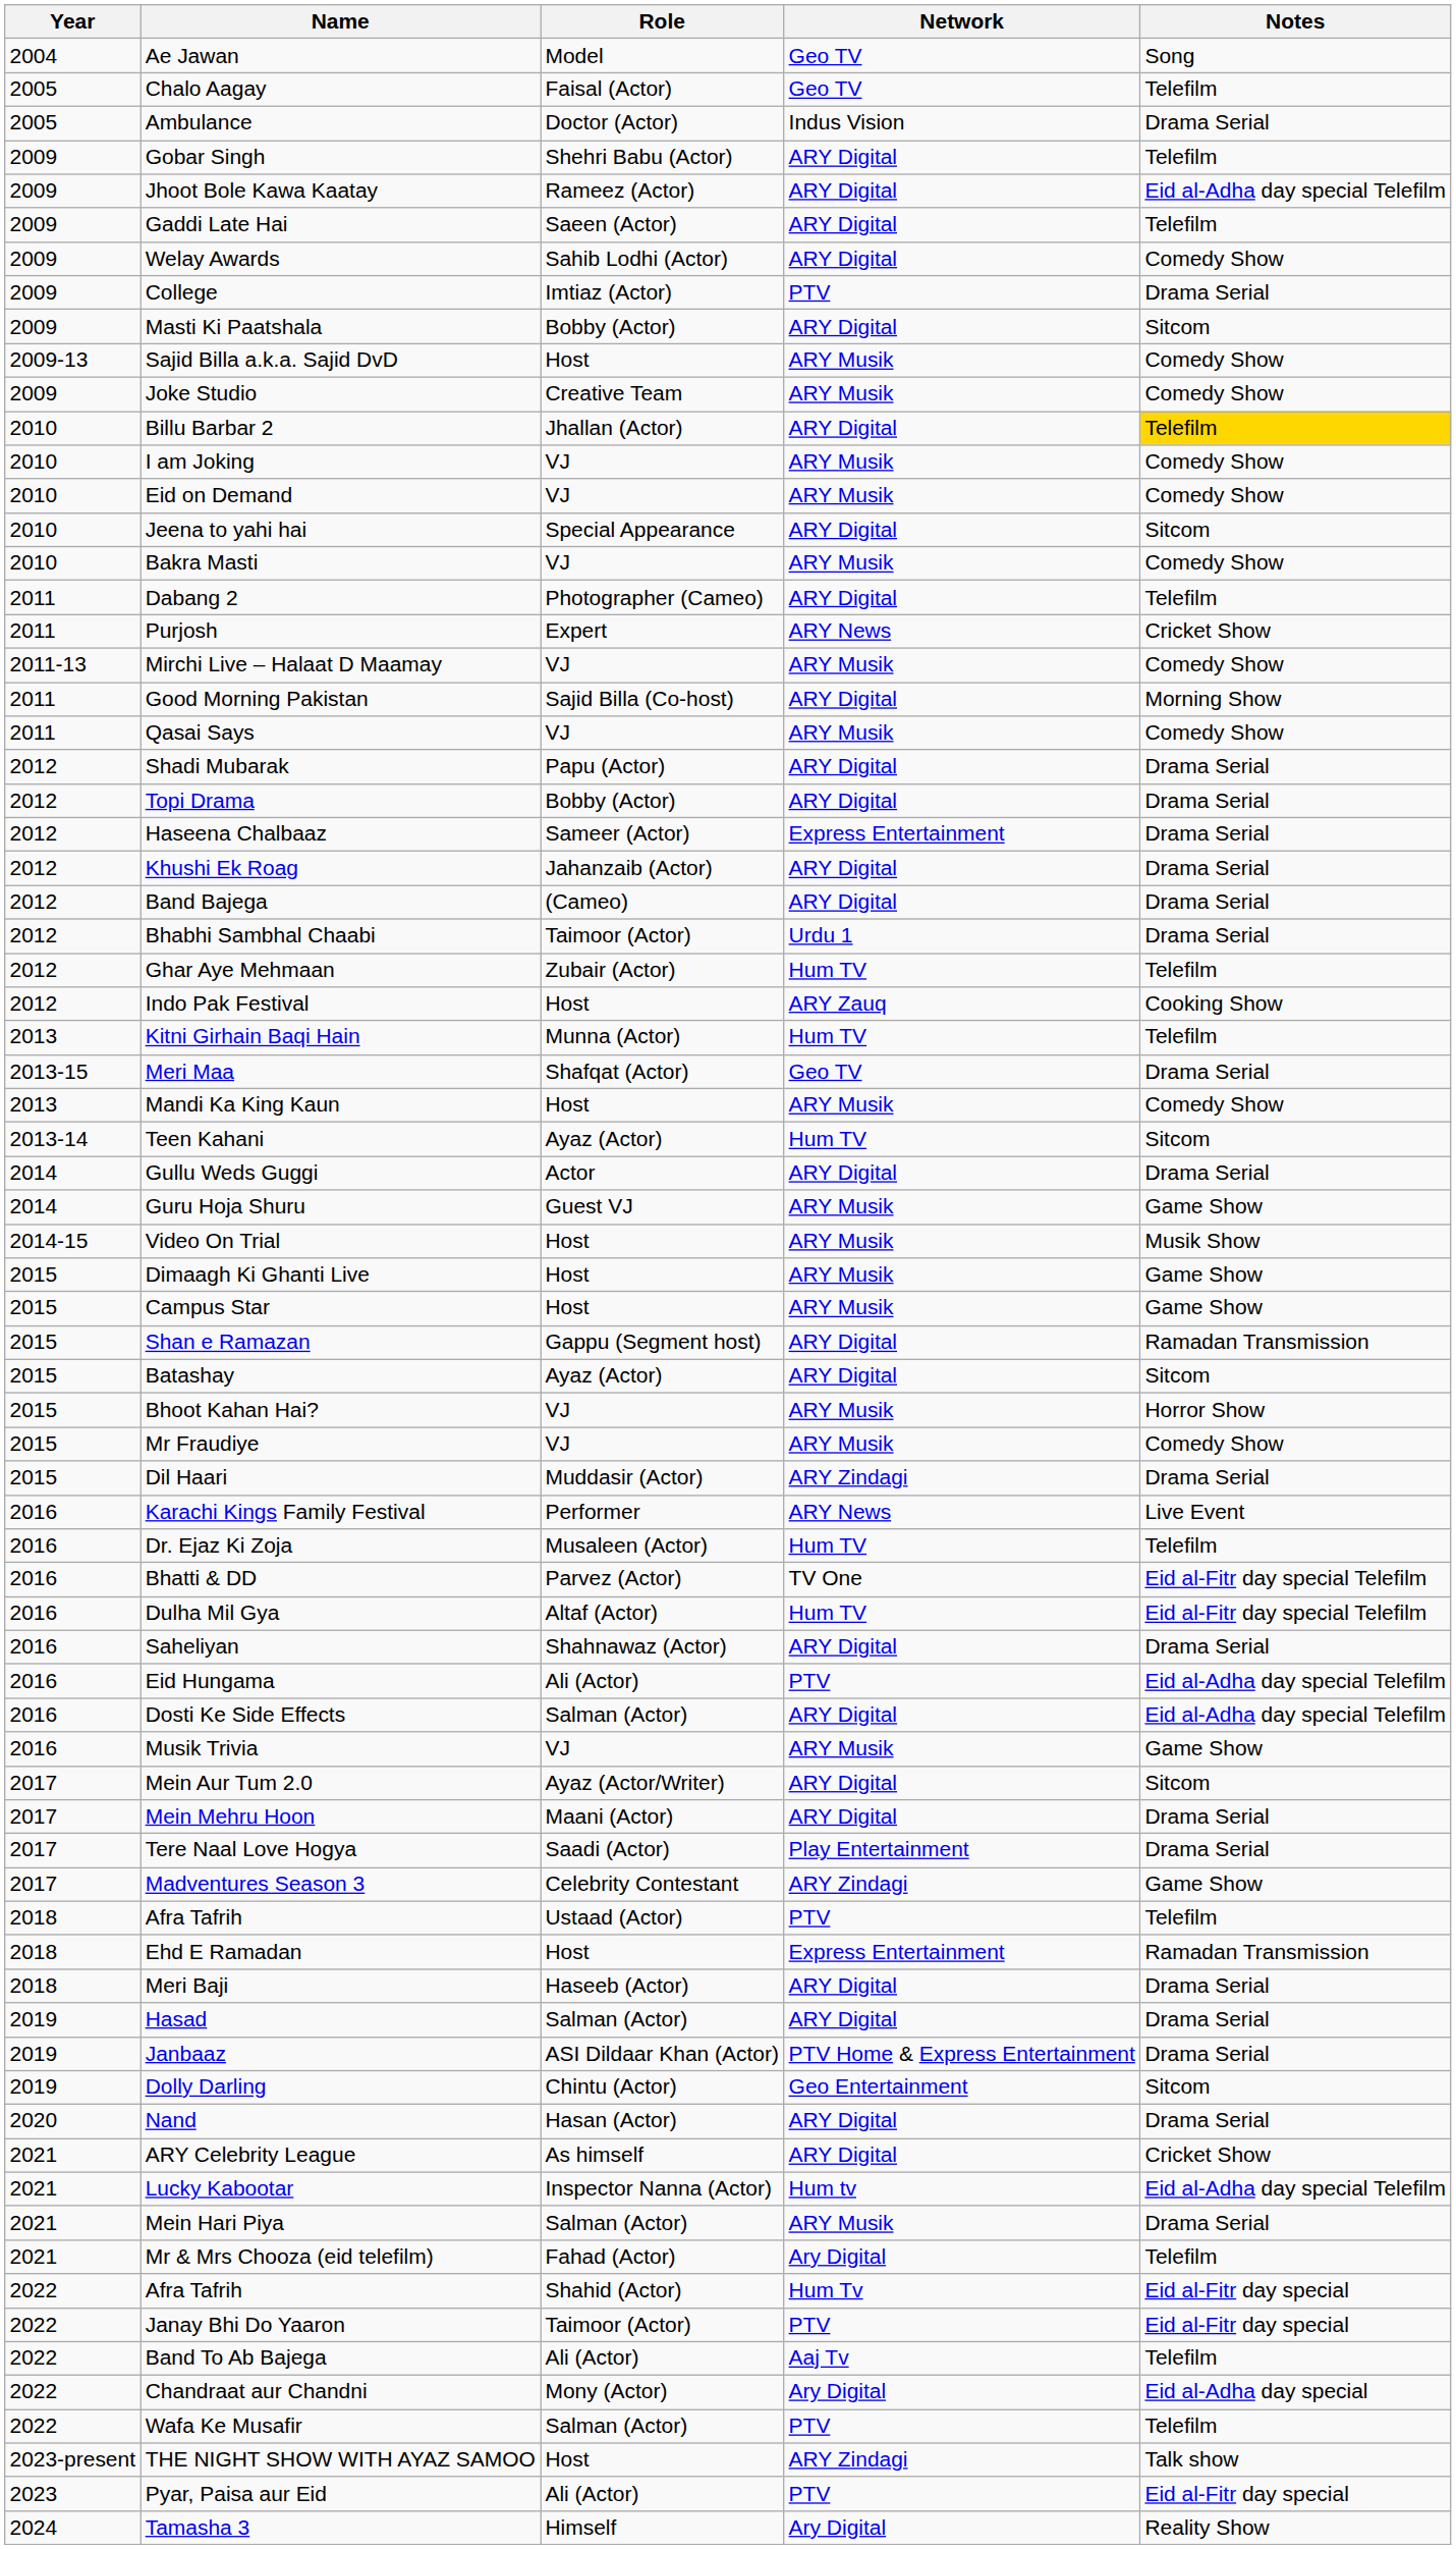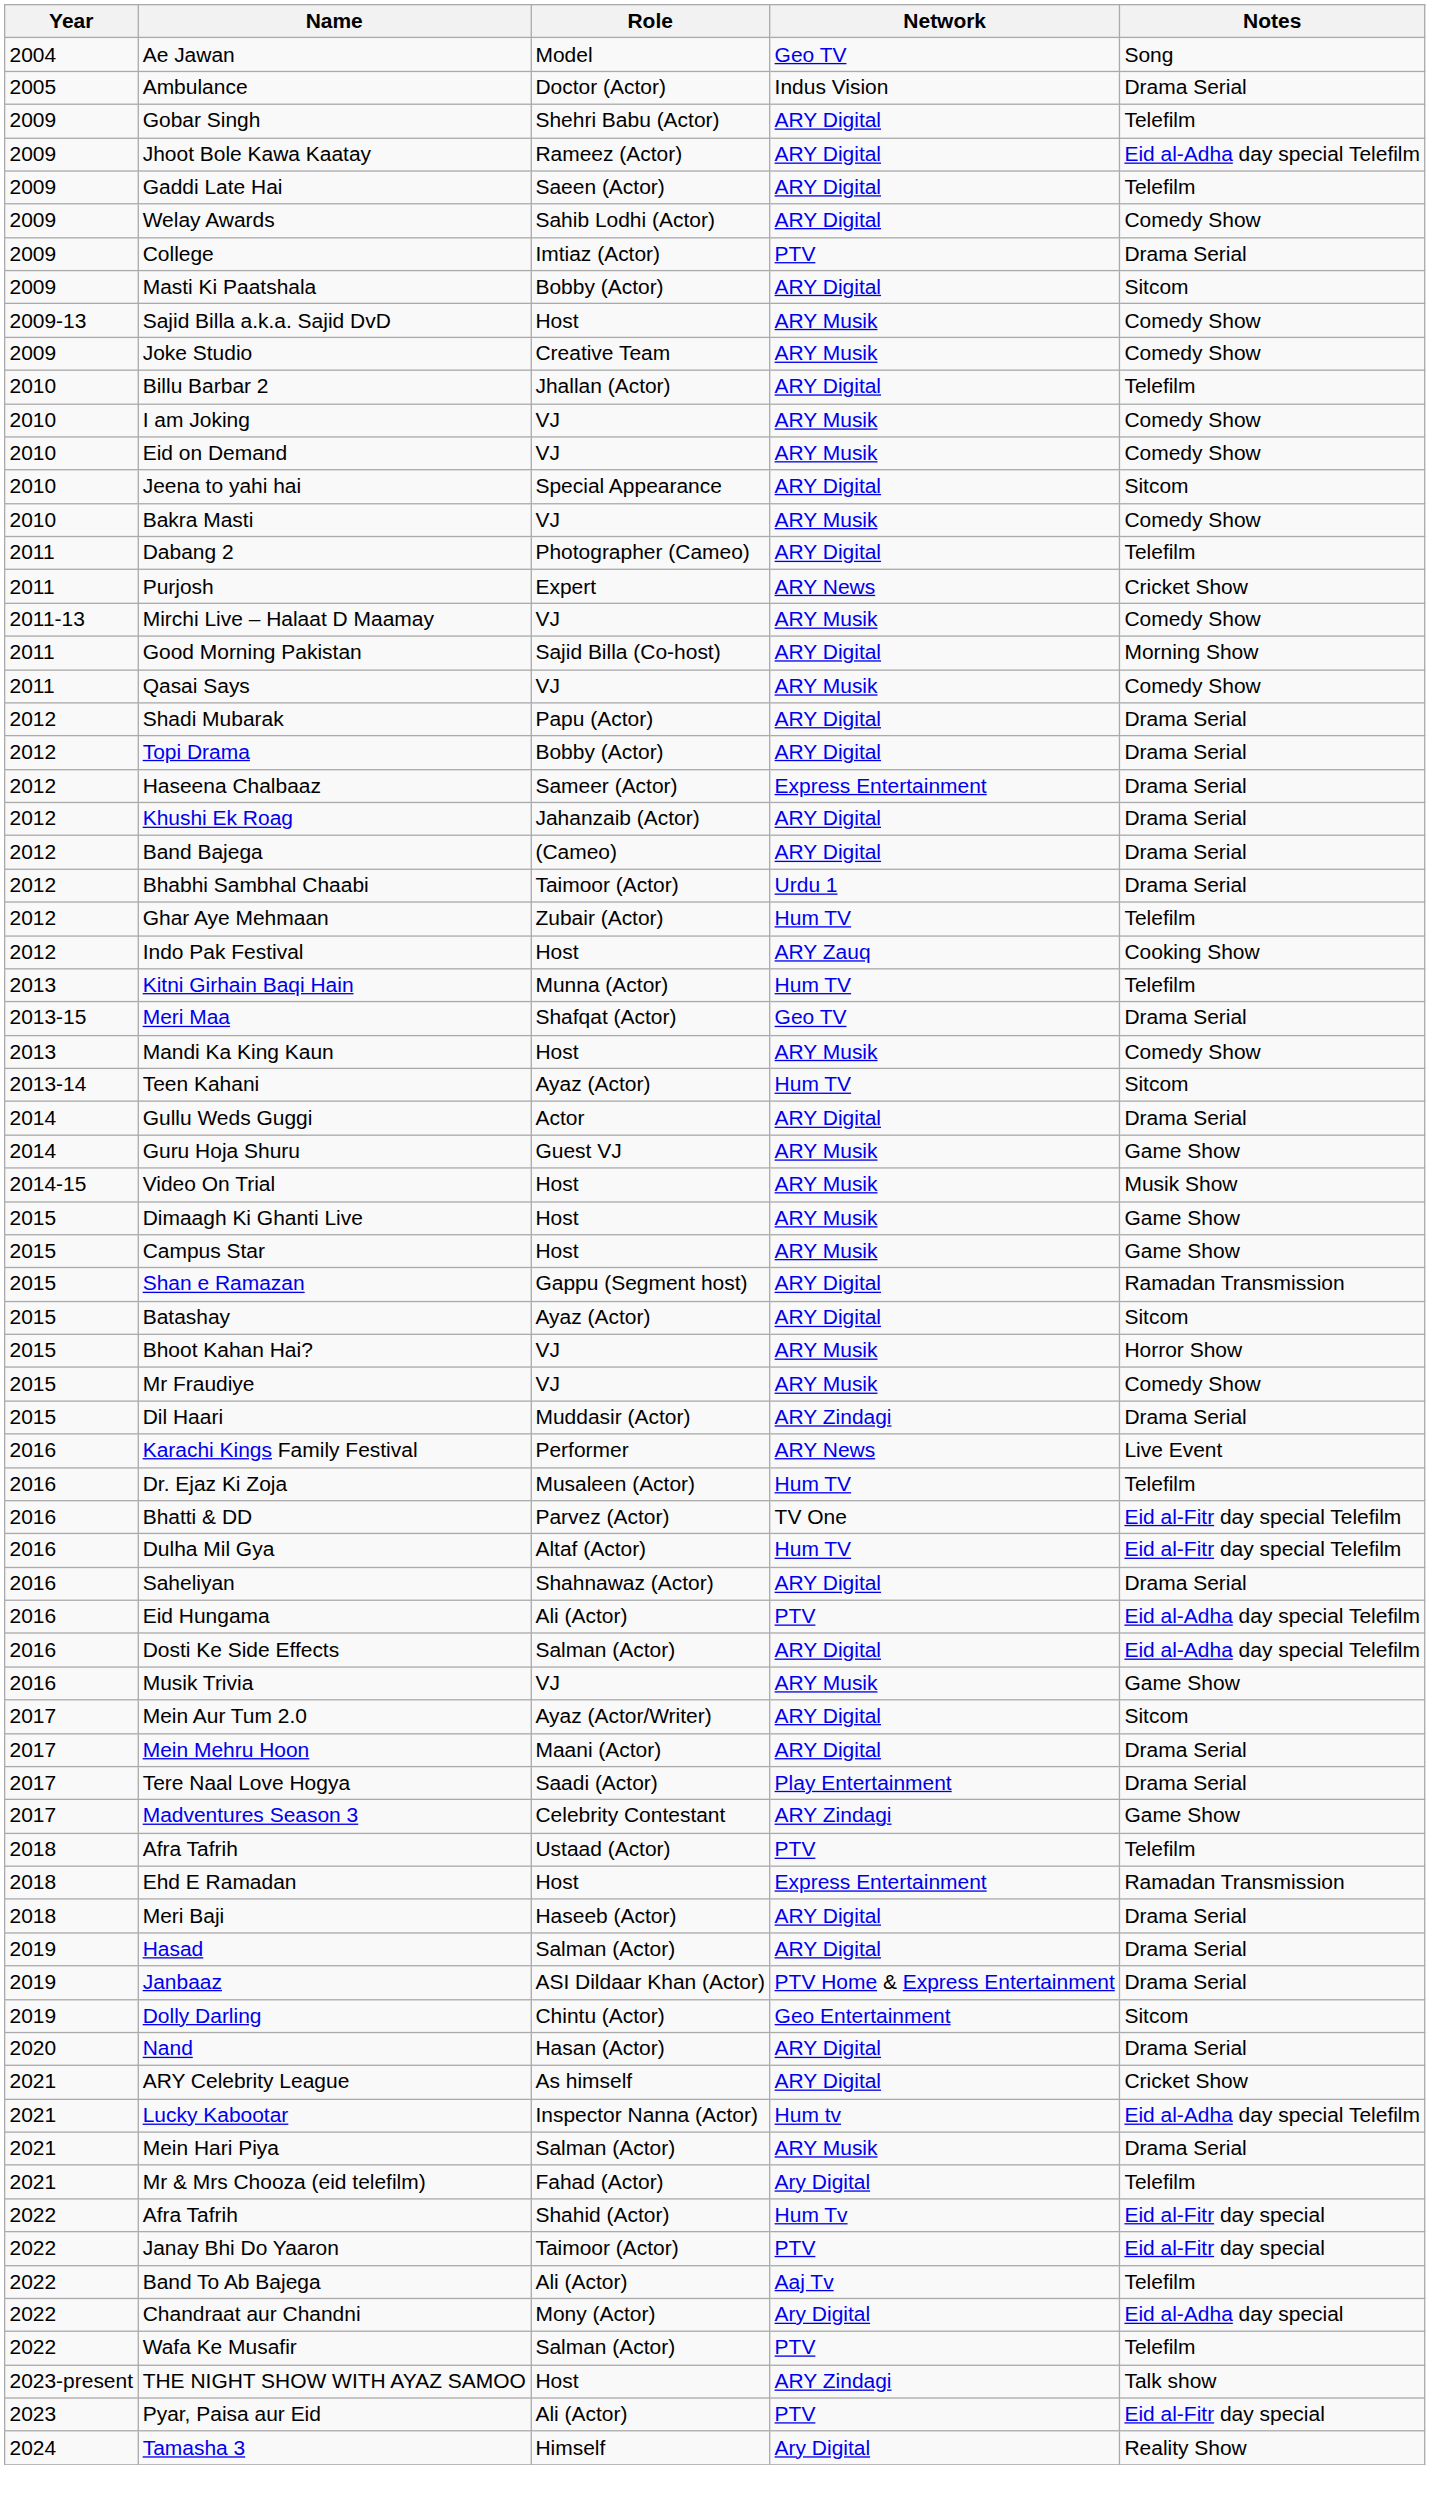- row: 2005 | Chalo Aagay | Faisal (Actor) | Geo TV | Telefilm
Billu Barbar 2 | Notes: gold background -> no background
